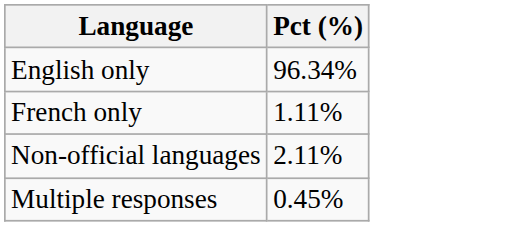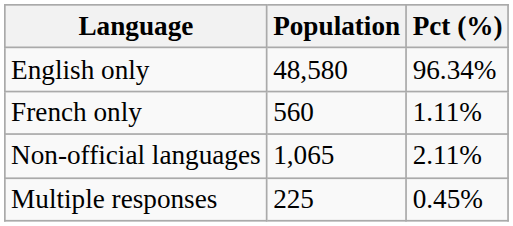+ column: Population | 48,580 | 560 | 1,065 | 225
